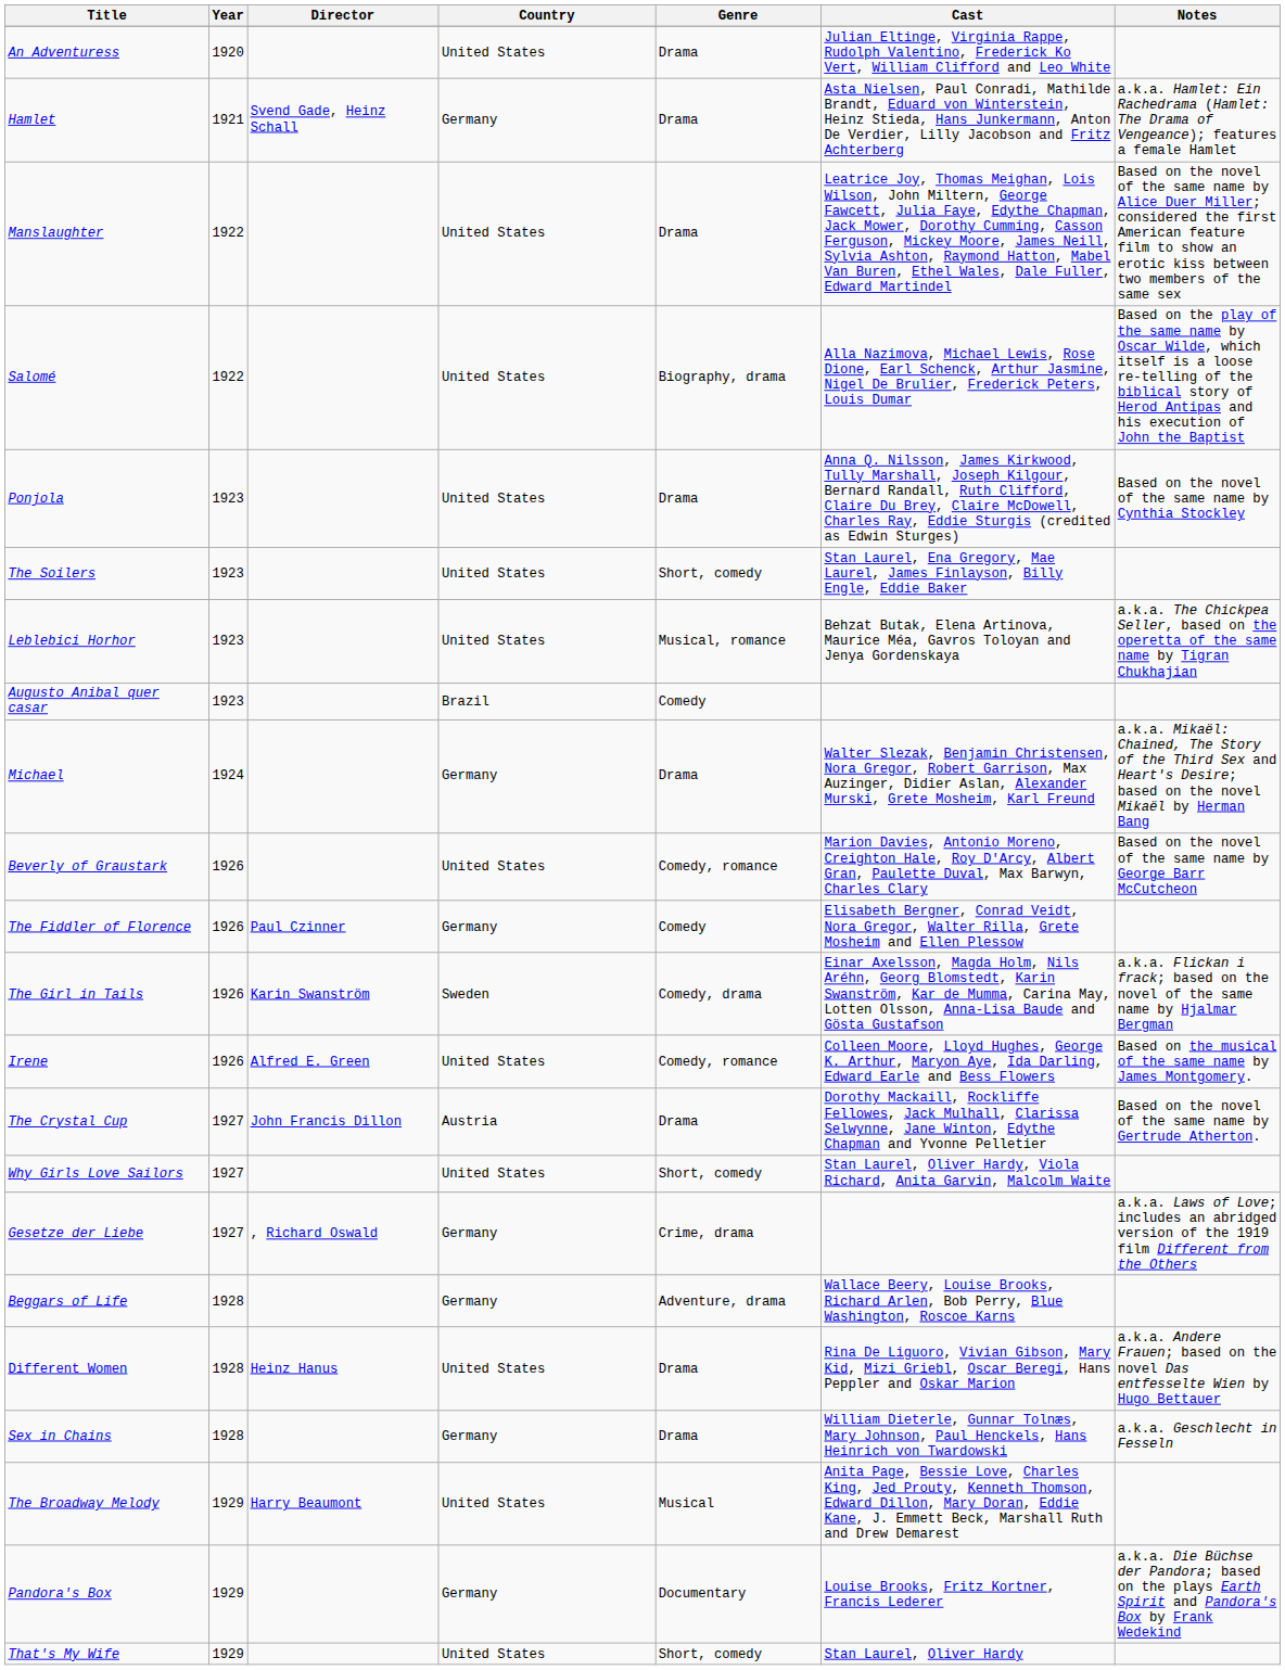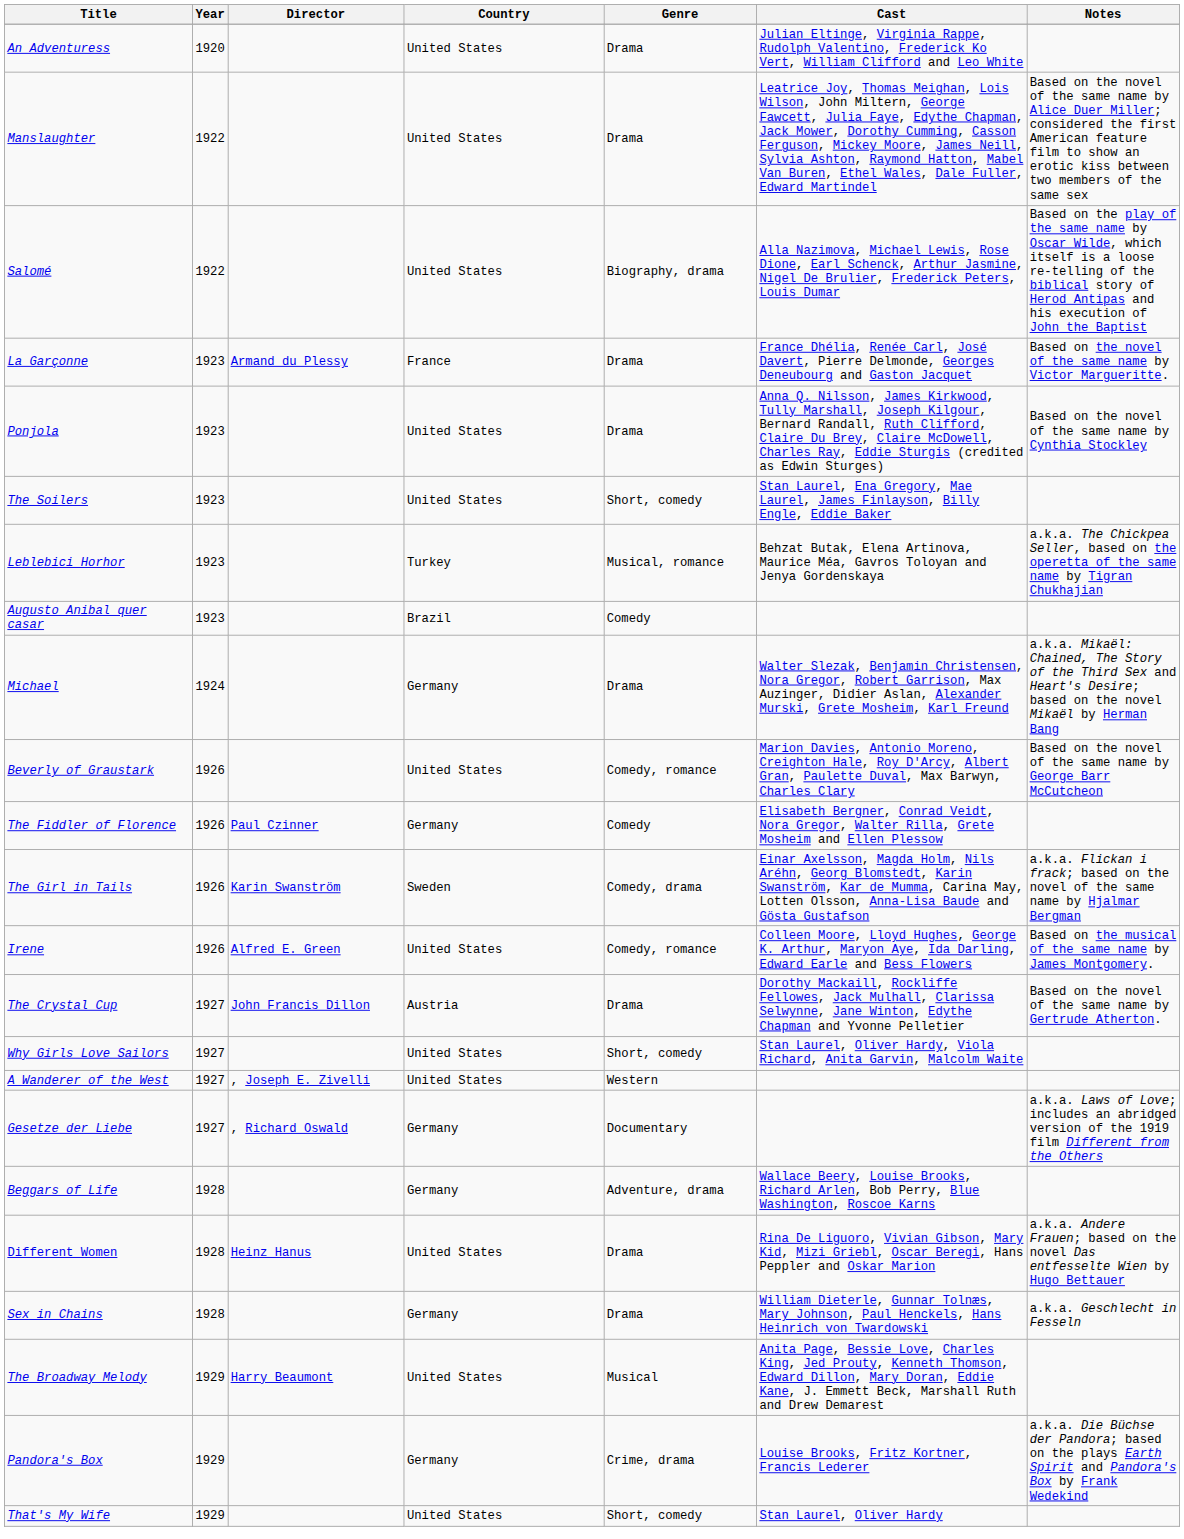- row: Hamlet | 1921 | Svend Gade, Heinz Schall | Germany | Drama | Asta Nielsen, Paul Conradi, Mathilde Brandt, Eduard von Winterstein, Heinz Stieda, Hans Junkermann, Anton De Verdier, Lilly Jacobson and Fritz Achterberg | a.k.a. Hamlet: Ein Rachedrama (Hamlet: The Drama of Vengeance); features a female Hamlet
+ row: La Garçonne | 1923 | Armand du Plessy | France | Drama | France Dhélia, Renée Carl, José Davert, Pierre Delmonde, Georges Deneubourg and Gaston Jacquet | Based on the novel of the same name by Victor Margueritte.
Leblebici Horhor | Country: United States -> Turkey
+ row: A Wanderer of the West | 1927 | , Joseph E. Zivelli | United States | Western
Gesetze der Liebe | Genre: Crime, drama -> Documentary
Pandora's Box | Genre: Documentary -> Crime, drama
